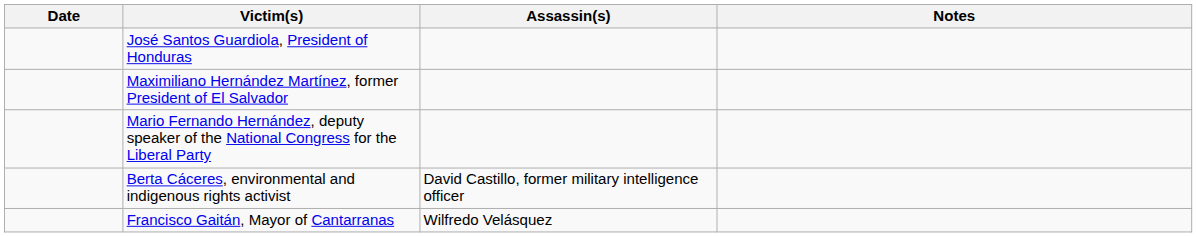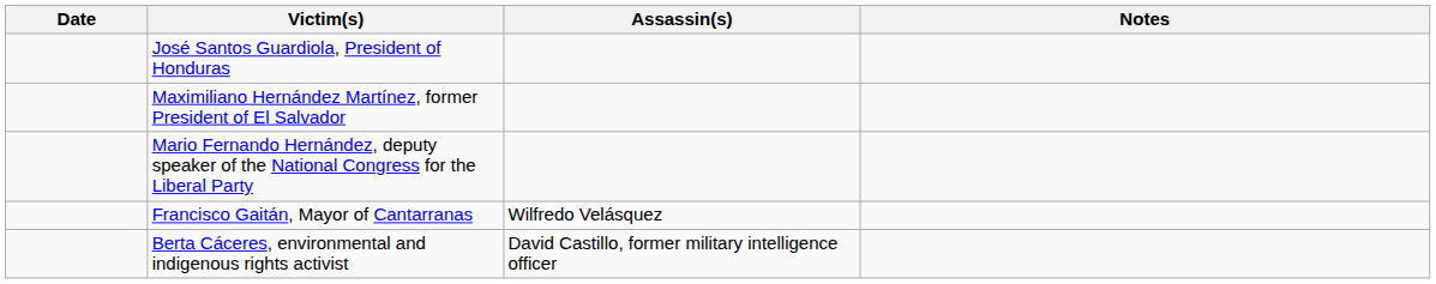rows swapped: Berta Cáceres, environmental and indigenous rights activist <-> Francisco Gaitán, Mayor of Cantarranas
